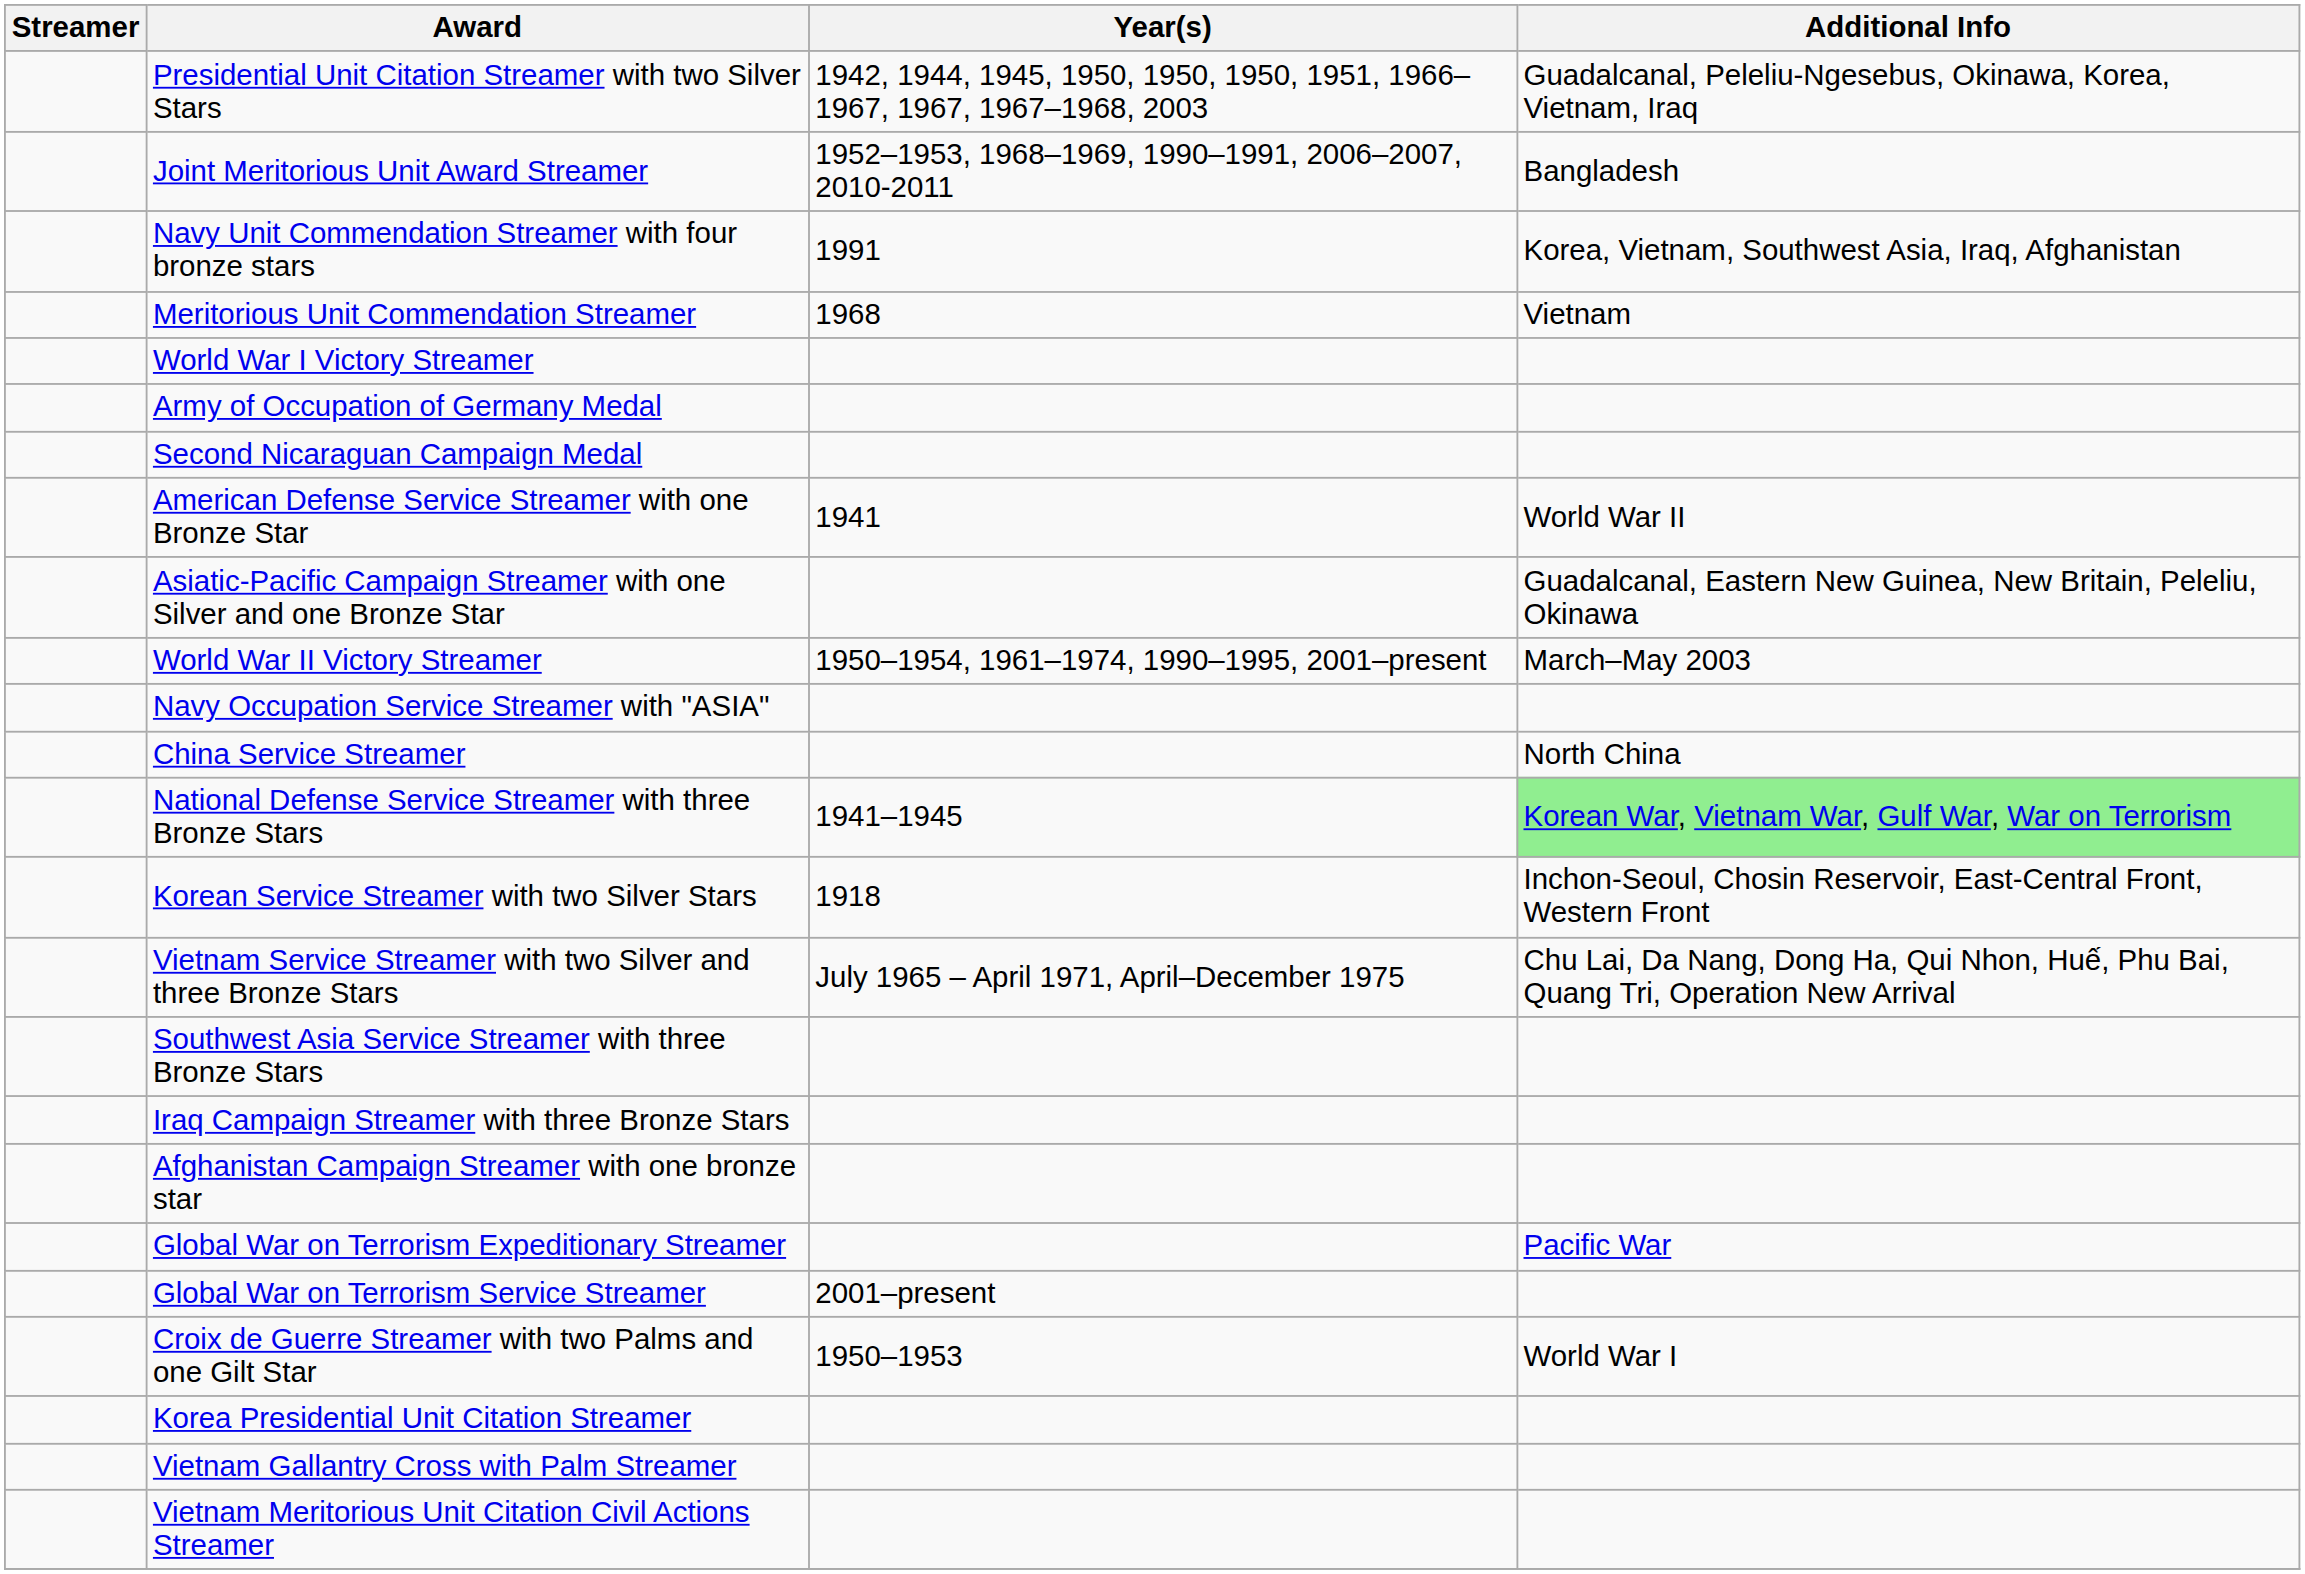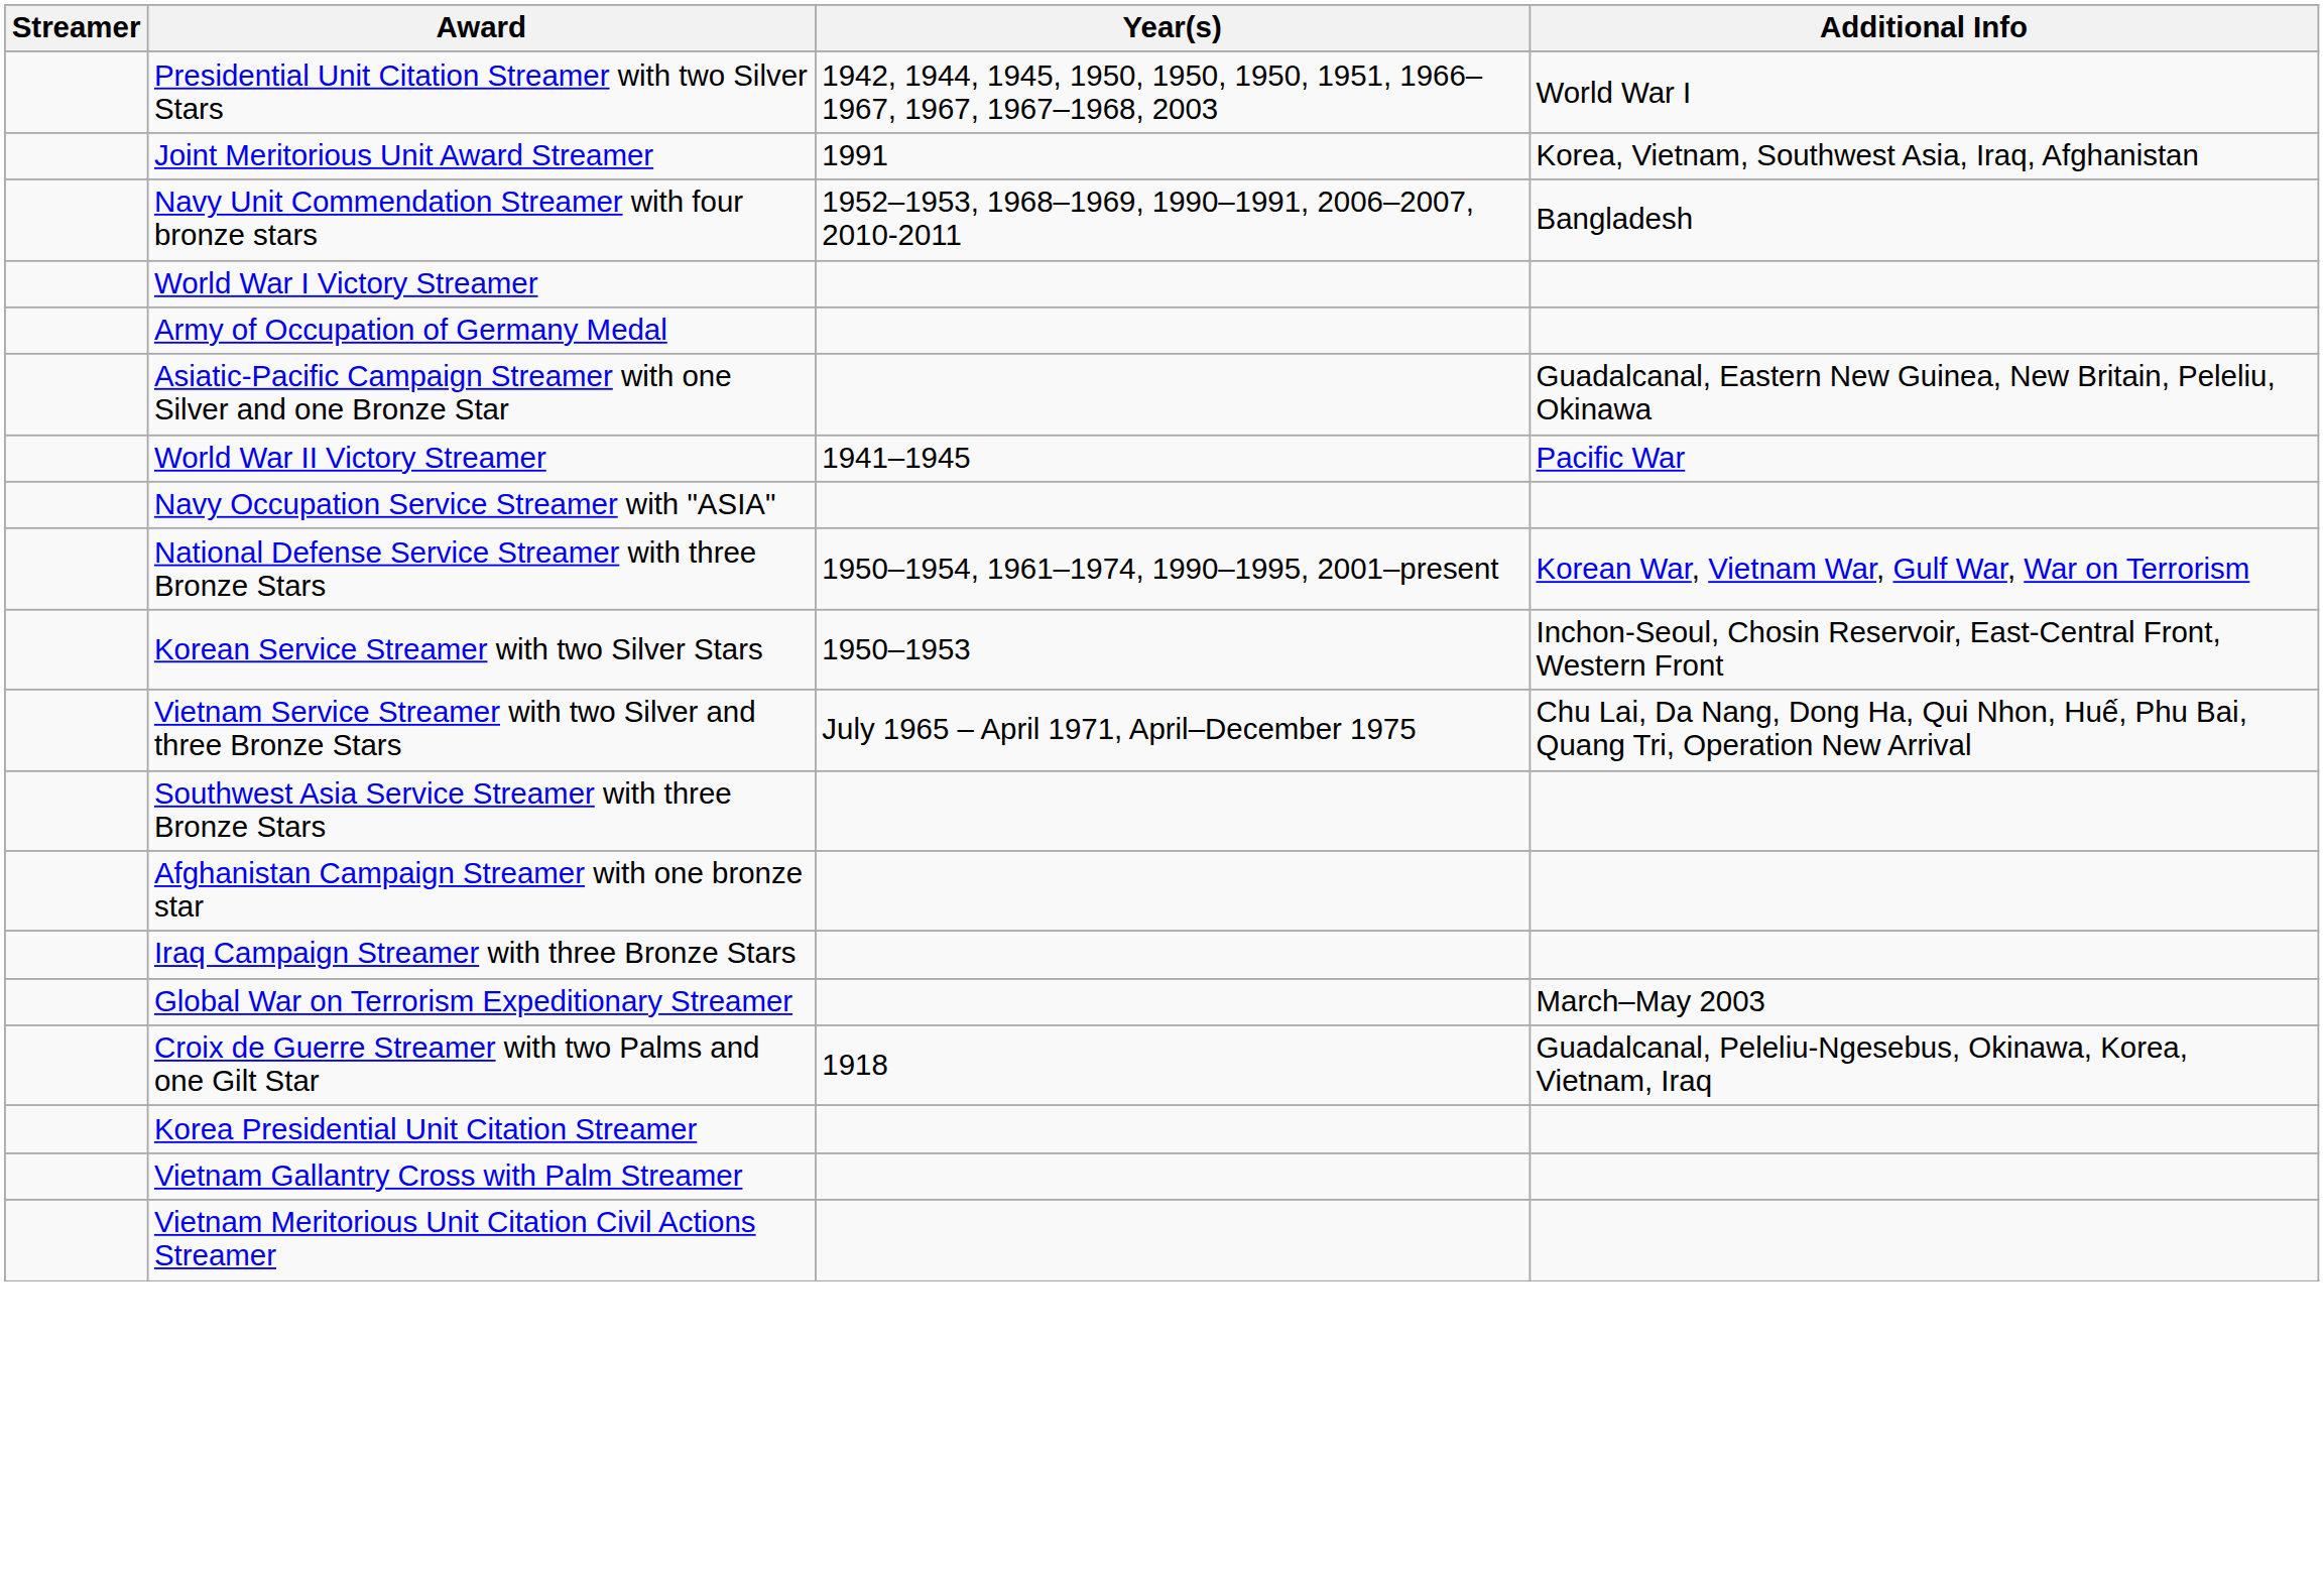Presidential Unit Citation Streamer with two Silver Stars | Additional Info: Guadalcanal, Peleliu-Ngesebus, Okinawa, Korea, Vietnam, Iraq -> World War I
Joint Meritorious Unit Award Streamer | Year(s): 1952–1953, 1968–1969, 1990–1991, 2006–2007, 2010-2011 -> 1991
Joint Meritorious Unit Award Streamer | Additional Info: Bangladesh -> Korea, Vietnam, Southwest Asia, Iraq, Afghanistan
Navy Unit Commendation Streamer with four bronze stars | Year(s): 1991 -> 1952–1953, 1968–1969, 1990–1991, 2006–2007, 2010-2011
Navy Unit Commendation Streamer with four bronze stars | Additional Info: Korea, Vietnam, Southwest Asia, Iraq, Afghanistan -> Bangladesh
- row: Meritorious Unit Commendation Streamer | 1968 | Vietnam
- row: Second Nicaraguan Campaign Medal
- row: American Defense Service Streamer with one Bronze Star | 1941 | World War II
World War II Victory Streamer | Year(s): 1950–1954, 1961–1974, 1990–1995, 2001–present -> 1941–1945
World War II Victory Streamer | Additional Info: March–May 2003 -> Pacific War
- row: China Service Streamer | North China
National Defense Service Streamer with three Bronze Stars | Year(s): 1941–1945 -> 1950–1954, 1961–1974, 1990–1995, 2001–present
National Defense Service Streamer with three Bronze Stars | Additional Info: lightgreen background -> no background
Korean Service Streamer with two Silver Stars | Year(s): 1918 -> 1950–1953
rows swapped: Afghanistan Campaign Streamer with one bronze star <-> Iraq Campaign Streamer with three Bronze Stars
Global War on Terrorism Expeditionary Streamer | Additional Info: Pacific War -> March–May 2003
- row: Global War on Terrorism Service Streamer | 2001–present
Croix de Guerre Streamer with two Palms and one Gilt Star | Year(s): 1950–1953 -> 1918
Croix de Guerre Streamer with two Palms and one Gilt Star | Additional Info: World War I -> Guadalcanal, Peleliu-Ngesebus, Okinawa, Korea, Vietnam, Iraq
